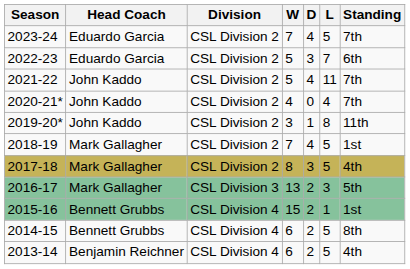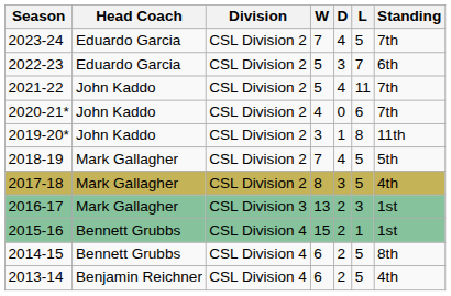2020-21* | L: 4 -> 6
2018-19 | Standing: 1st -> 5th
2016-17 | Standing: 5th -> 1st
